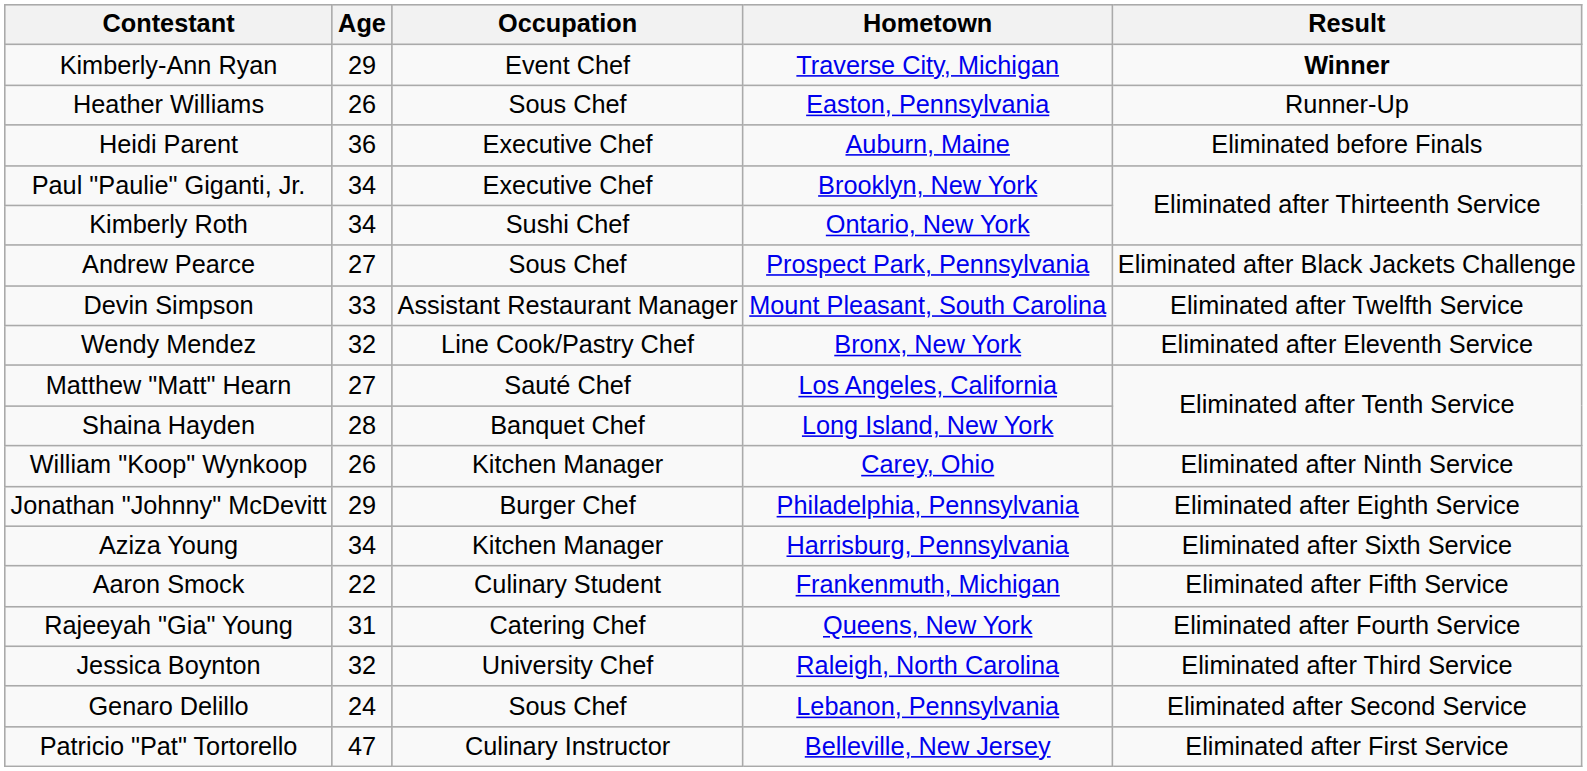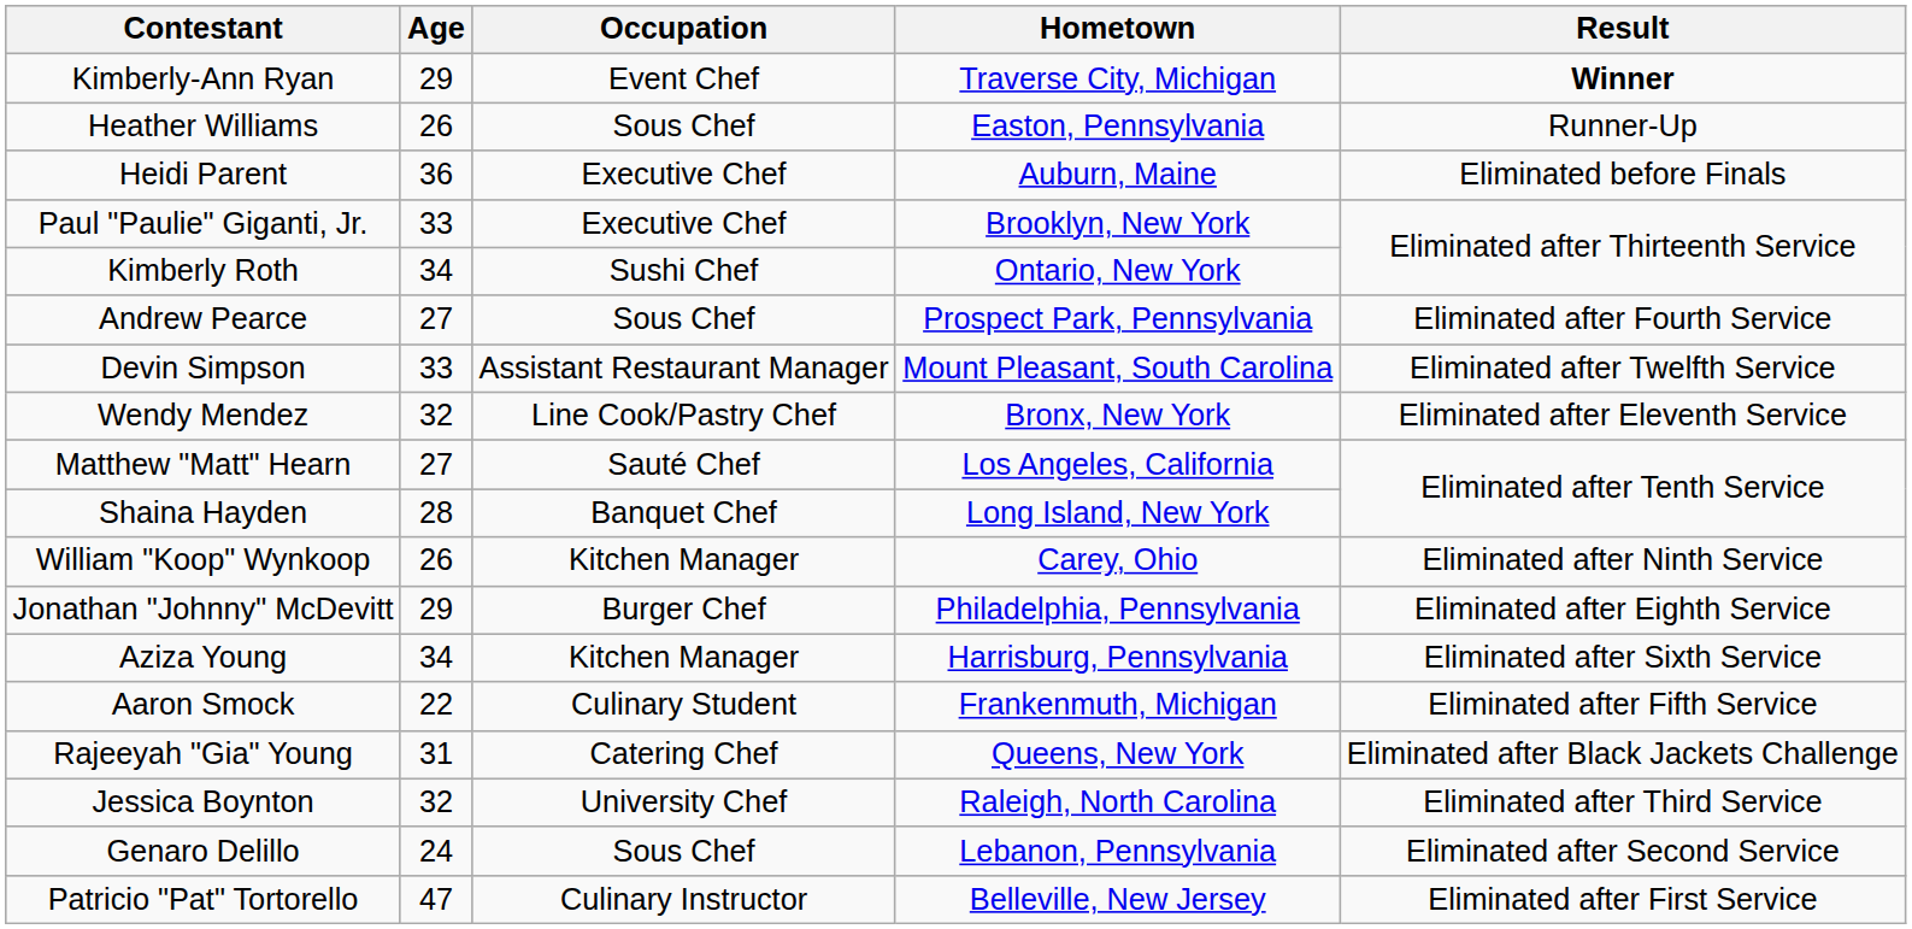Paul "Paulie" Giganti, Jr. | Age: 34 -> 33
Andrew Pearce | Result: Eliminated after Black Jackets Challenge -> Eliminated after Fourth Service
Rajeeyah "Gia" Young | Result: Eliminated after Fourth Service -> Eliminated after Black Jackets Challenge
